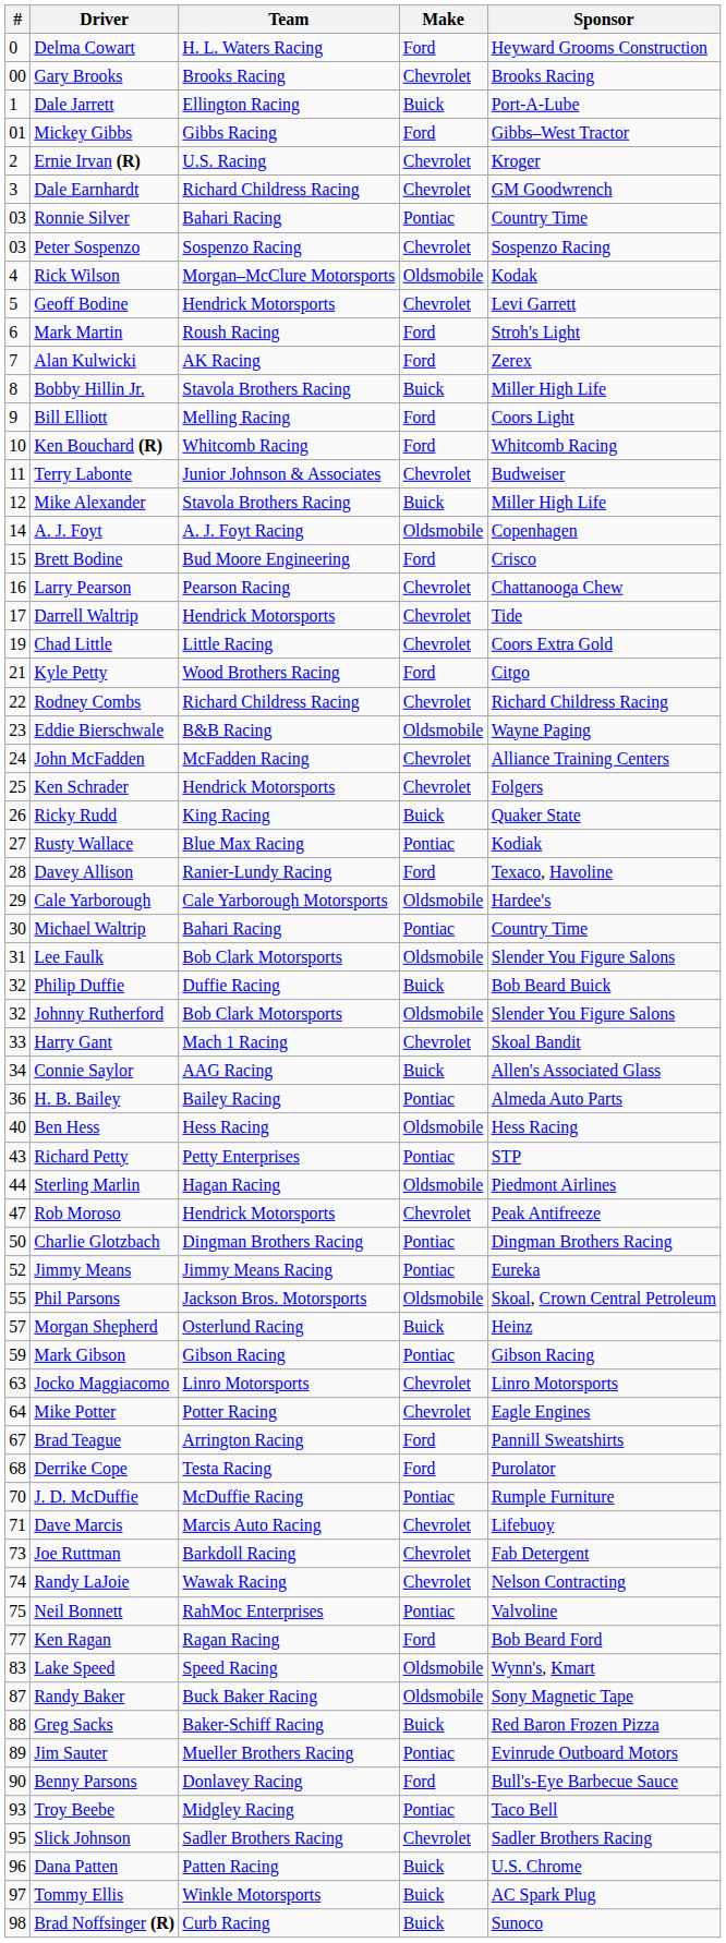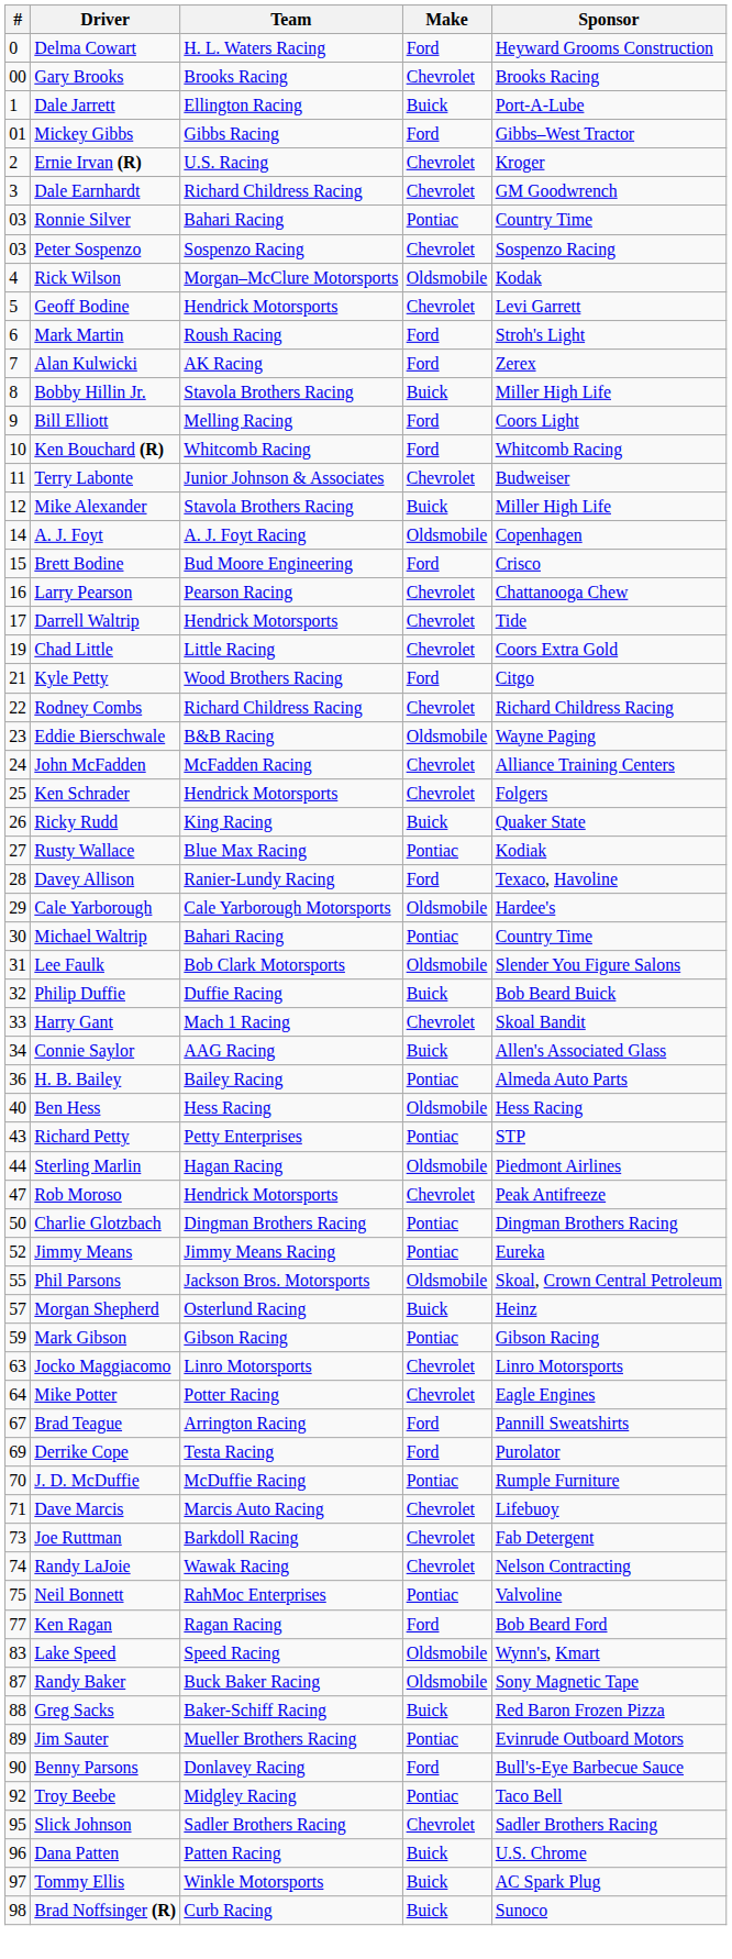- row: 32 | Johnny Rutherford | Bob Clark Motorsports | Oldsmobile | Slender You Figure Salons
Derrike Cope | #: 68 -> 69
Troy Beebe | #: 93 -> 92
